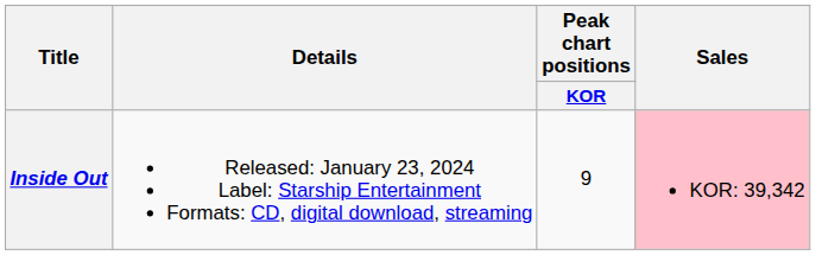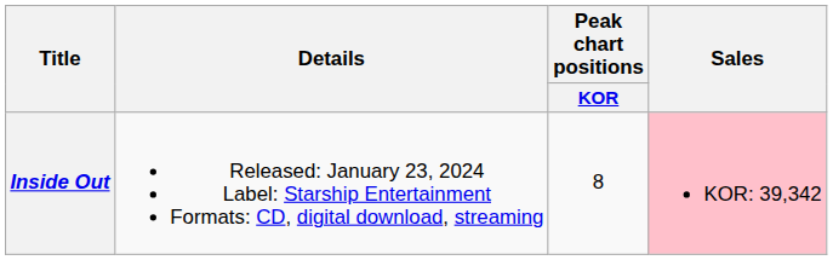Inside Out | Peak chart positions / KOR: 9 -> 8
